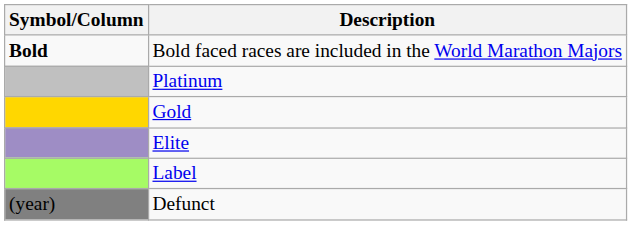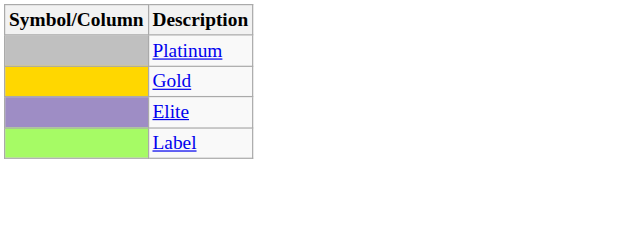- row: Bold | Bold faced races are included in the World Marathon Majors
- row: (year) | Defunct
